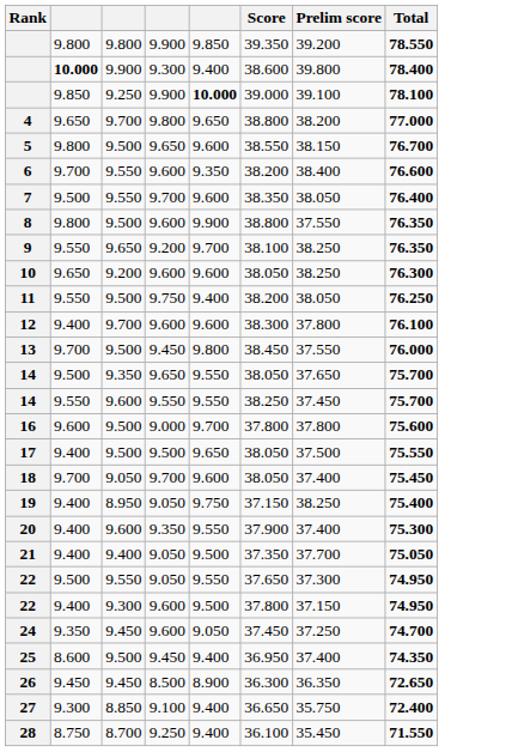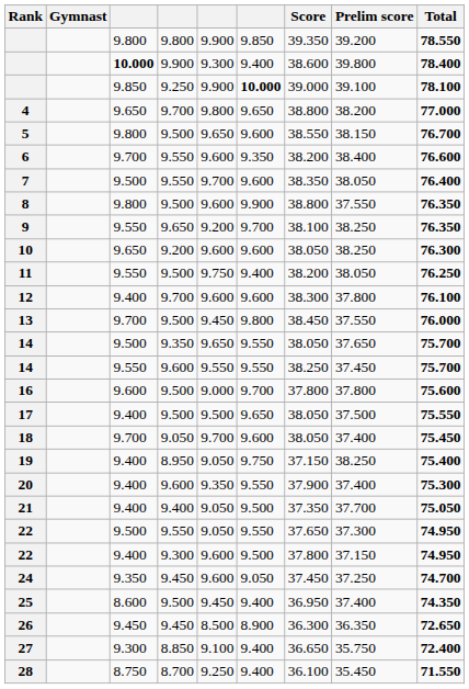+ column: Gymnast
